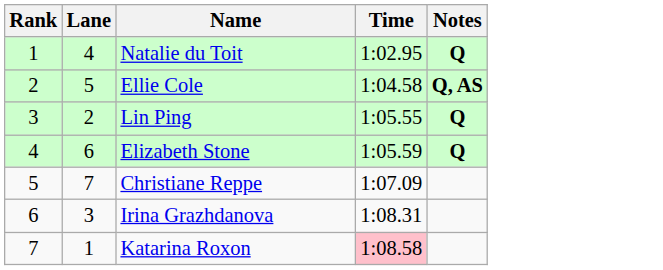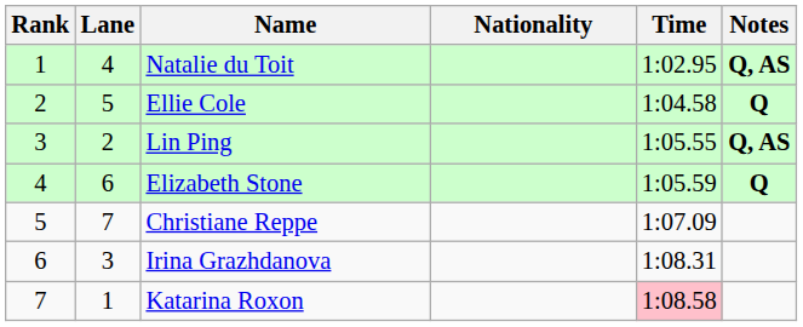+ column: Nationality
Natalie du Toit | Notes: Q -> Q, AS
Ellie Cole | Notes: Q, AS -> Q
Lin Ping | Notes: Q -> Q, AS
